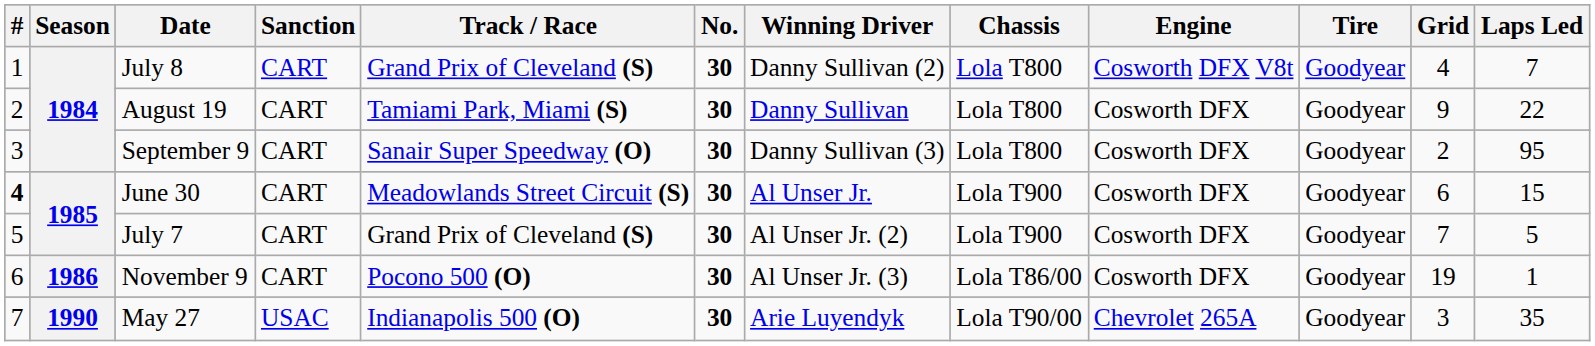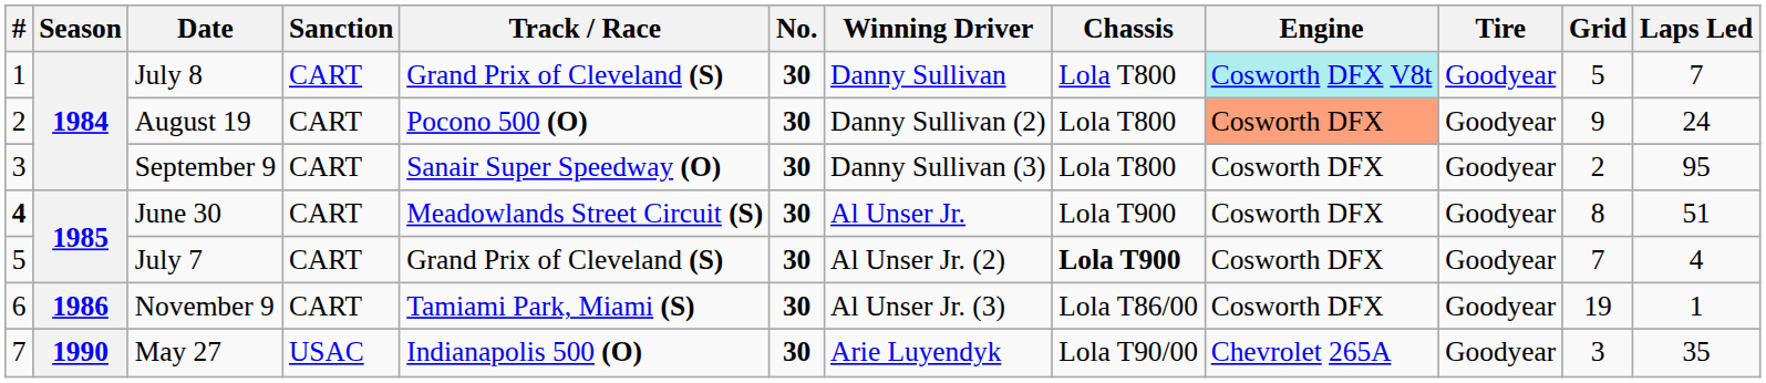July 8 | Winning Driver: Danny Sullivan (2) -> Danny Sullivan
July 8 | Engine: no background -> paleturquoise background
July 8 | Grid: 4 -> 5
August 19 | Track / Race: Tamiami Park, Miami (S) -> Pocono 500 (O)
August 19 | Winning Driver: Danny Sullivan -> Danny Sullivan (2)
August 19 | Engine: no background -> lightsalmon background
August 19 | Laps Led: 22 -> 24
June 30 | Grid: 6 -> 8
June 30 | Laps Led: 15 -> 51
July 7 | Chassis: normal -> bold
July 7 | Laps Led: 5 -> 4
November 9 | Track / Race: Pocono 500 (O) -> Tamiami Park, Miami (S)
